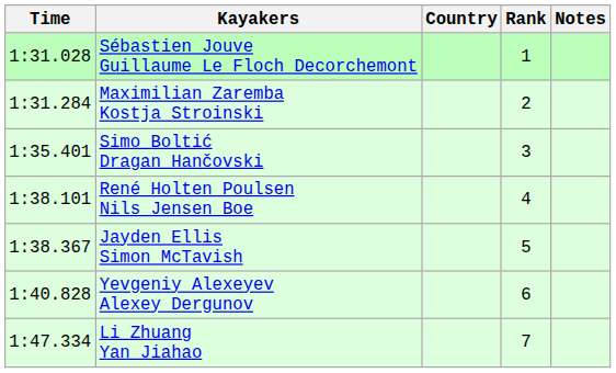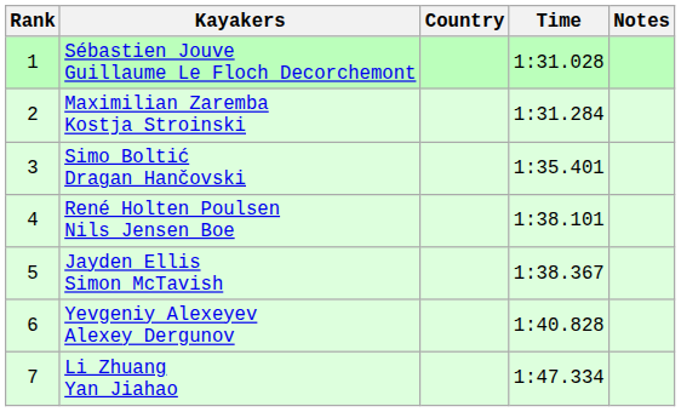columns swapped: Rank <-> Time
